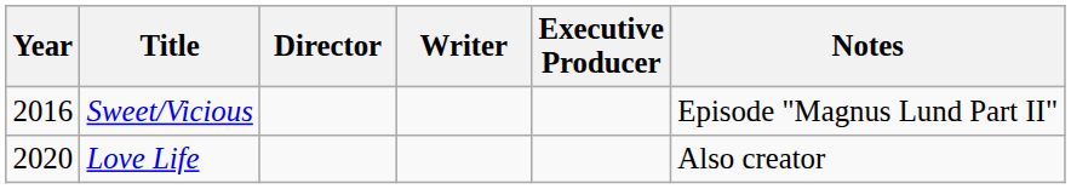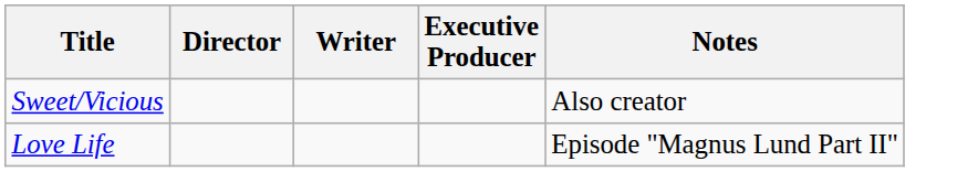- column: Year | 2016 | 2020
Sweet/Vicious | Notes: Episode "Magnus Lund Part II" -> Also creator
Love Life | Notes: Also creator -> Episode "Magnus Lund Part II"
